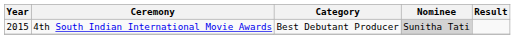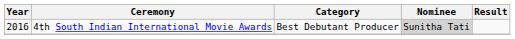4th South Indian International Movie Awards | Year: 2015 -> 2016
